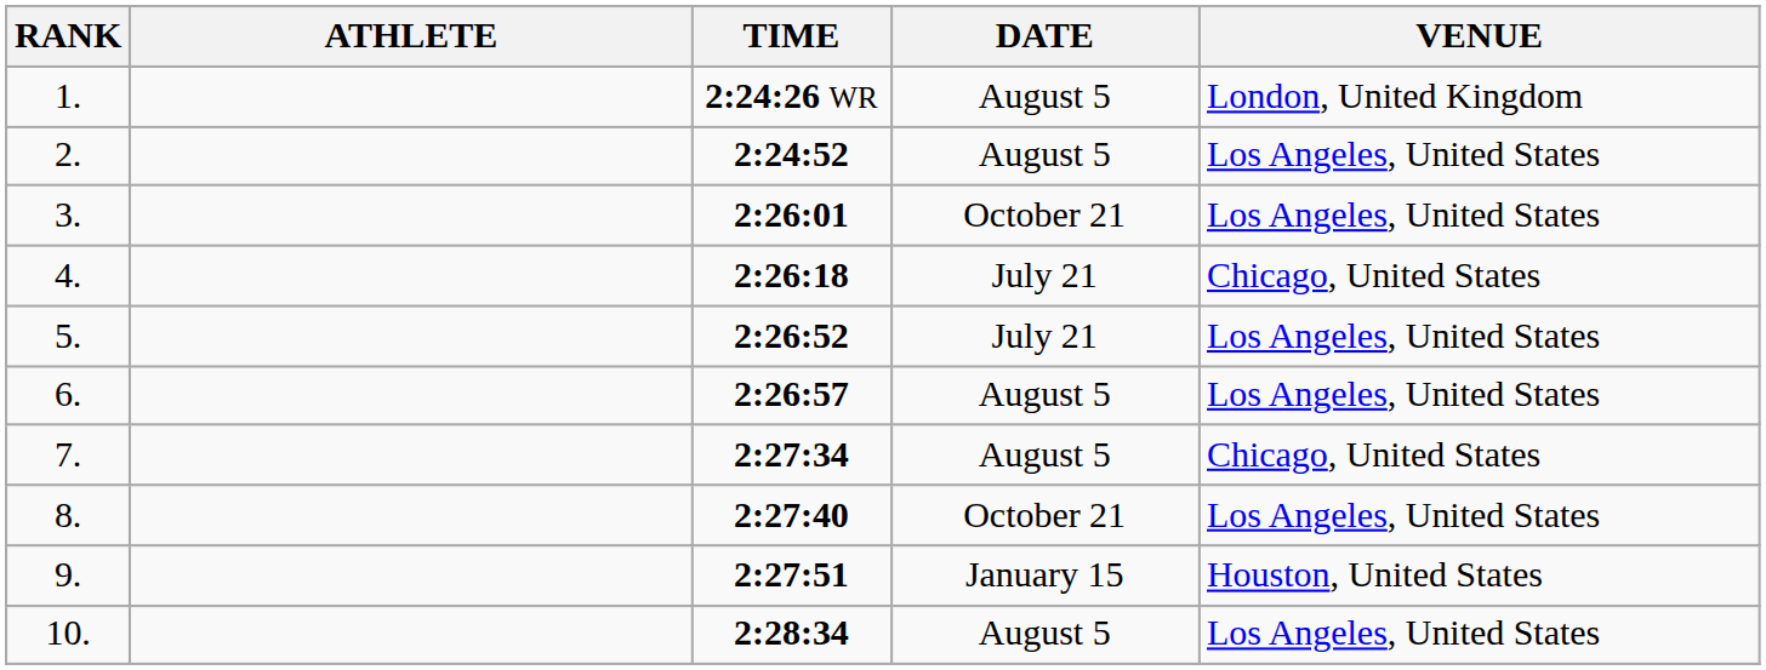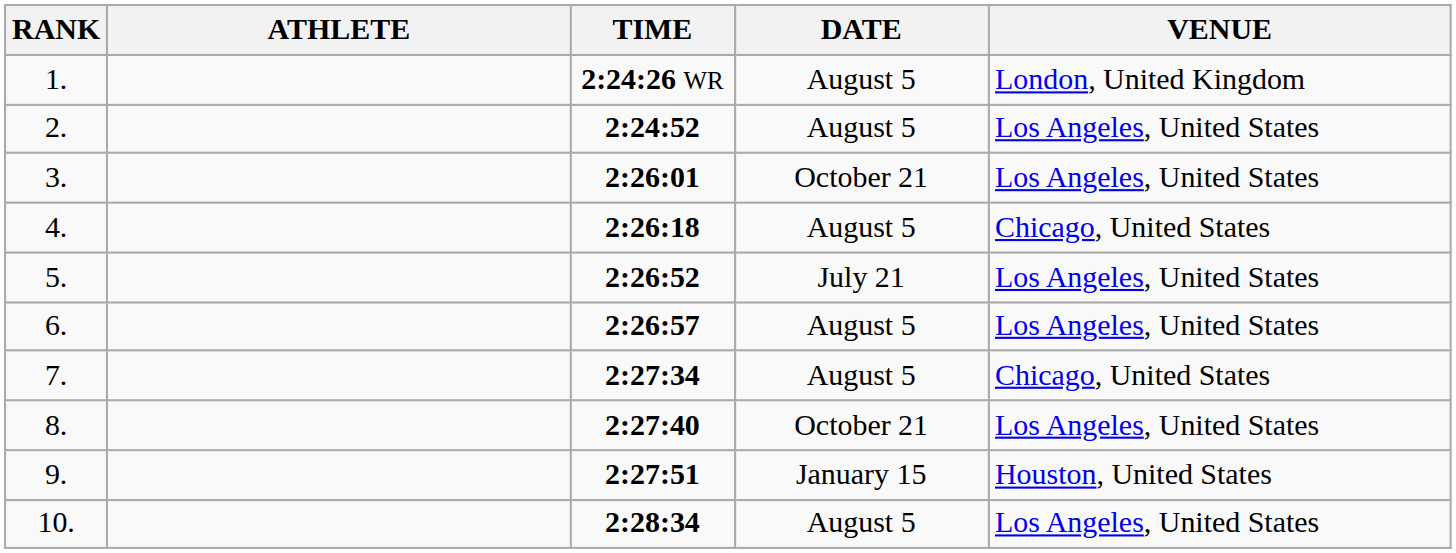4. | DATE: July 21 -> August 5
